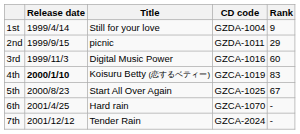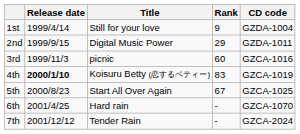columns swapped: Rank <-> CD code
2nd | Title: picnic -> Digital Music Power
3rd | Title: Digital Music Power -> picnic
